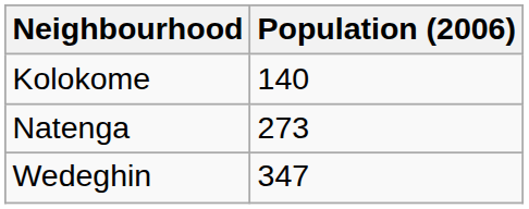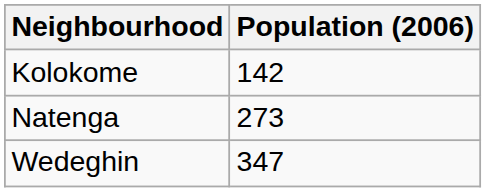Kolokome | Population (2006): 140 -> 142
